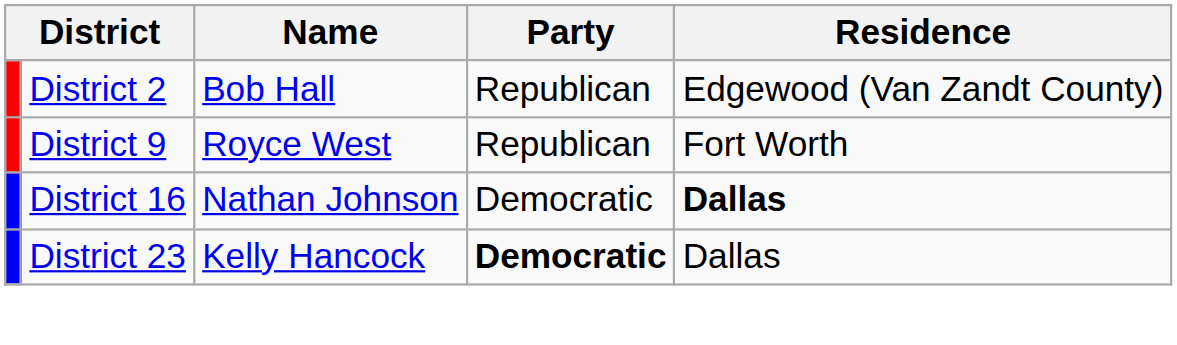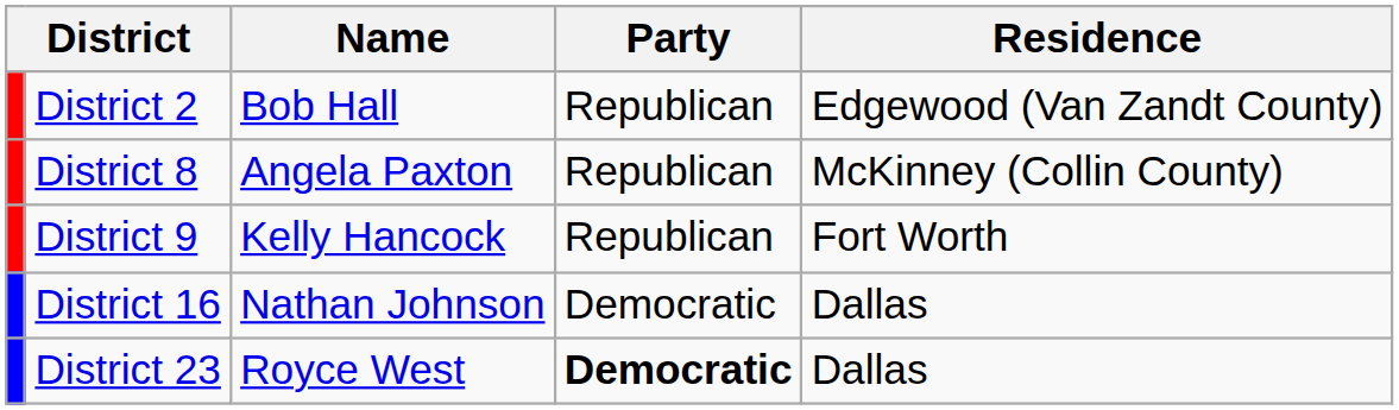+ row: District 8 | Angela Paxton | Republican | McKinney (Collin County)
District 9 | Name: Royce West -> Kelly Hancock
District 16 | Residence: bold -> normal
District 23 | Name: Kelly Hancock -> Royce West
